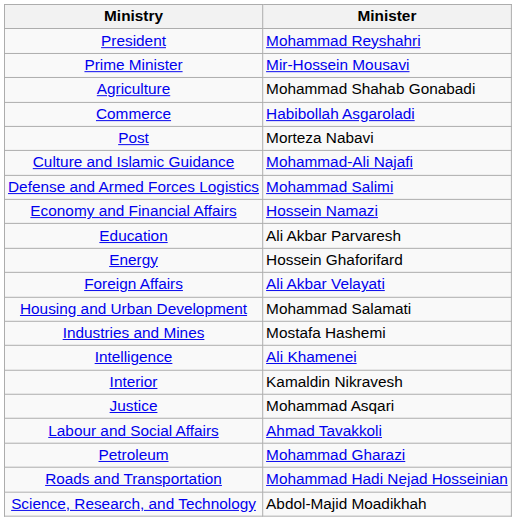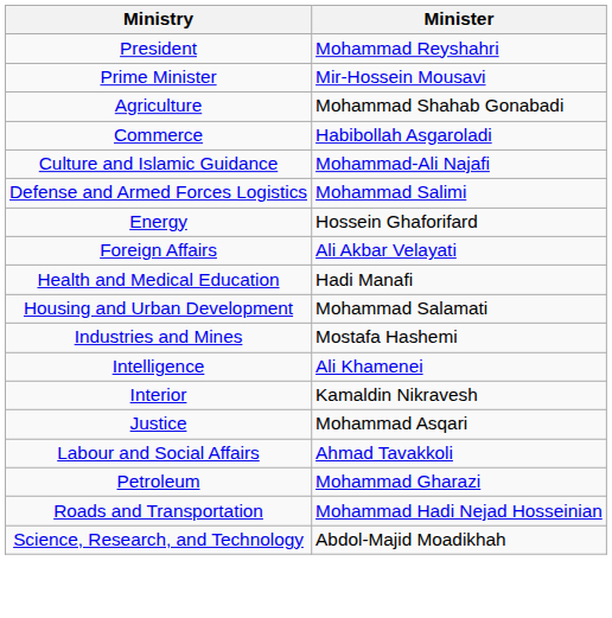- row: Post | Morteza Nabavi
- row: Economy and Financial Affairs | Hossein Namazi
- row: Education | Ali Akbar Parvaresh
+ row: Health and Medical Education | Hadi Manafi
